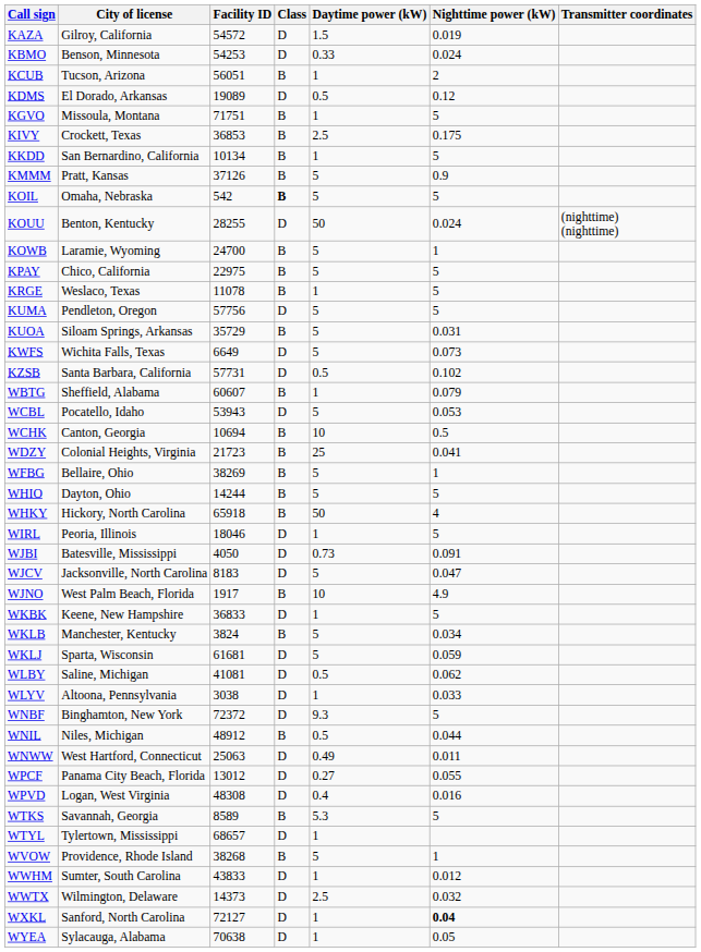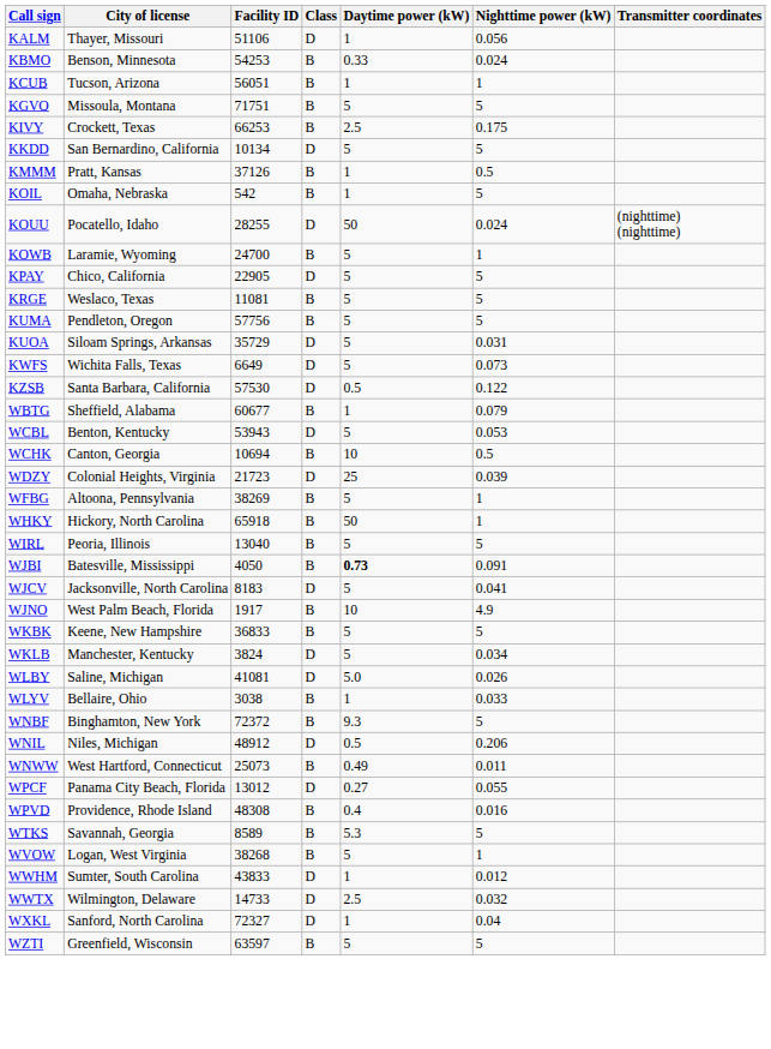+ row: KALM | Thayer, Missouri | 51106 | D | 1 | 0.056
- row: KAZA | Gilroy, California | 54572 | D | 1.5 | 0.019
KBMO | Class: D -> B
KCUB | Nighttime power (kW): 2 -> 1
- row: KDMS | El Dorado, Arkansas | 19089 | D | 0.5 | 0.12
KGVO | Daytime power (kW): 1 -> 5
KIVY | Facility ID: 36853 -> 66253
KKDD | Class: B -> D
KKDD | Daytime power (kW): 1 -> 5
KMMM | Daytime power (kW): 5 -> 1
KMMM | Nighttime power (kW): 0.9 -> 0.5
KOIL | Class: bold -> normal
KOIL | Daytime power (kW): 5 -> 1
KOUU | City of license: Benton, Kentucky -> Pocatello, Idaho
KPAY | Facility ID: 22975 -> 22905
KPAY | Class: B -> D
KRGE | Facility ID: 11078 -> 11081
KRGE | Daytime power (kW): 1 -> 5
KUMA | Class: D -> B
KUOA | Class: B -> D
KZSB | Facility ID: 57731 -> 57530
KZSB | Nighttime power (kW): 0.102 -> 0.122
WBTG | Facility ID: 60607 -> 60677
WCBL | City of license: Pocatello, Idaho -> Benton, Kentucky
WDZY | Class: B -> D
WDZY | Nighttime power (kW): 0.041 -> 0.039
WFBG | City of license: Bellaire, Ohio -> Altoona, Pennsylvania
- row: WHIO | Dayton, Ohio | 14244 | B | 5 | 5
WHKY | Nighttime power (kW): 4 -> 1
WIRL | Facility ID: 18046 -> 13040
WIRL | Class: D -> B
WIRL | Daytime power (kW): 1 -> 5
WJBI | Class: D -> B
WJBI | Daytime power (kW): normal -> bold
WJCV | Nighttime power (kW): 0.047 -> 0.041
WKBK | Class: D -> B
WKBK | Daytime power (kW): 1 -> 5
WKLB | Class: B -> D
- row: WKLJ | Sparta, Wisconsin | 61681 | D | 5 | 0.059
WLBY | Daytime power (kW): 0.5 -> 5.0
WLBY | Nighttime power (kW): 0.062 -> 0.026
WLYV | City of license: Altoona, Pennsylvania -> Bellaire, Ohio
WLYV | Class: D -> B
WNBF | Class: D -> B
WNIL | Class: B -> D
WNIL | Nighttime power (kW): 0.044 -> 0.206
WNWW | Facility ID: 25063 -> 25073
WNWW | Class: D -> B
WPVD | City of license: Logan, West Virginia -> Providence, Rhode Island
WPVD | Class: D -> B
- row: WTYL | Tylertown, Mississippi | 68657 | D | 1
WVOW | City of license: Providence, Rhode Island -> Logan, West Virginia
WWTX | Facility ID: 14373 -> 14733
WXKL | Facility ID: 72127 -> 72327
WXKL | Nighttime power (kW): bold -> normal
- row: WYEA | Sylacauga, Alabama | 70638 | D | 1 | 0.05
+ row: WZTI | Greenfield, Wisconsin | 63597 | B | 5 | 5
